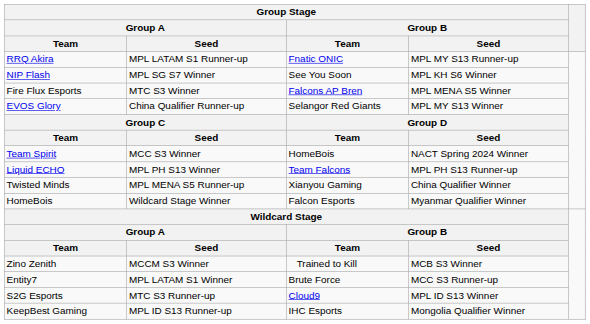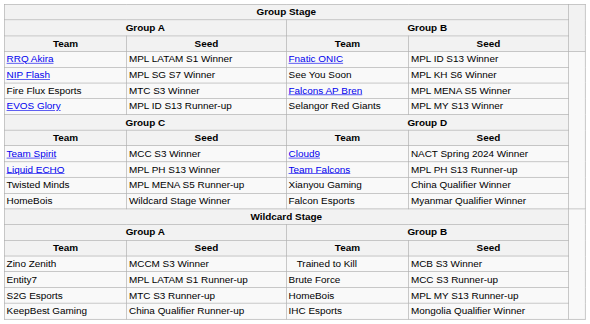RRQ Akira | Group Stage / Group A / Seed: MPL LATAM S1 Runner-up -> MPL LATAM S1 Winner
RRQ Akira | Group Stage / Group B / Seed: MPL MY S13 Runner-up -> MPL ID S13 Winner
EVOS Glory | Group Stage / Group A / Seed: China Qualifier Runner-up -> MPL ID S13 Runner-up
Team Spirit | Group Stage / Group B / Team: HomeBois -> Cloud9
Entity7 | Group Stage / Group A / Seed: MPL LATAM S1 Winner -> MPL LATAM S1 Runner-up
S2G Esports | Group Stage / Group B / Team: Cloud9 -> HomeBois
S2G Esports | Group Stage / Group B / Seed: MPL ID S13 Winner -> MPL MY S13 Runner-up
KeepBest Gaming | Group Stage / Group A / Seed: MPL ID S13 Runner-up -> China Qualifier Runner-up
